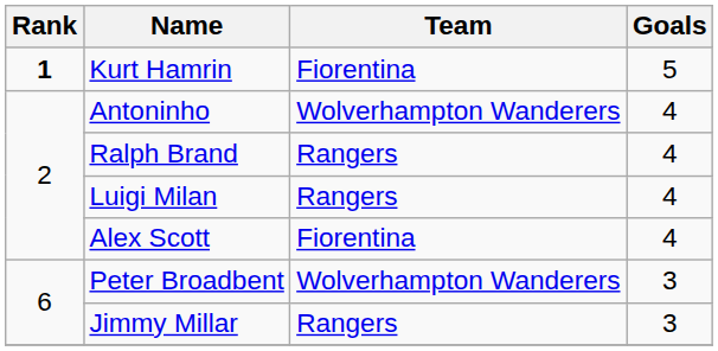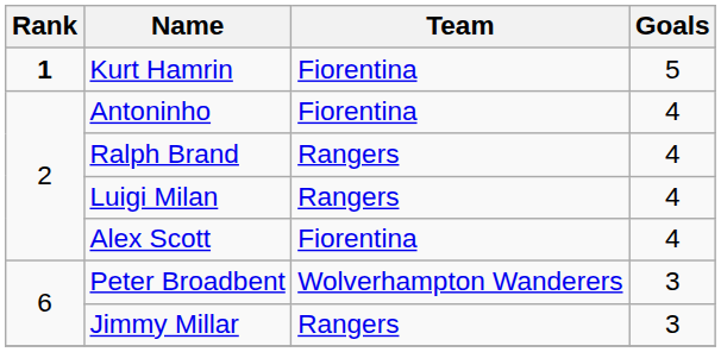Antoninho | Team: Wolverhampton Wanderers -> Fiorentina
